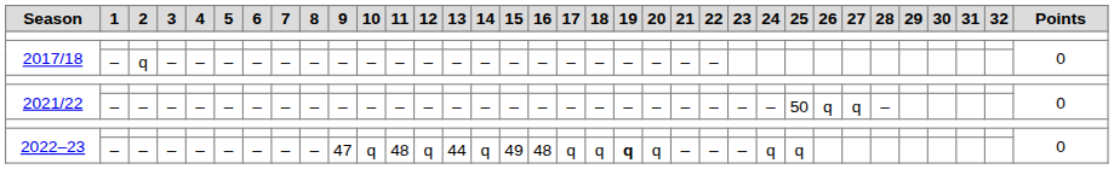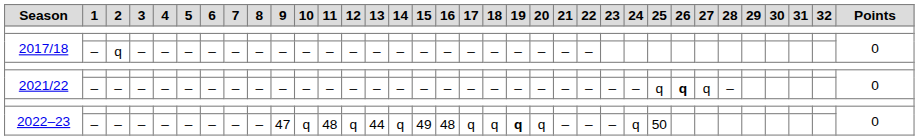2021/22 / – | 25: 50 -> q
2021/22 / – | 26: normal -> bold
2022–23 / – | 25: q -> 50
